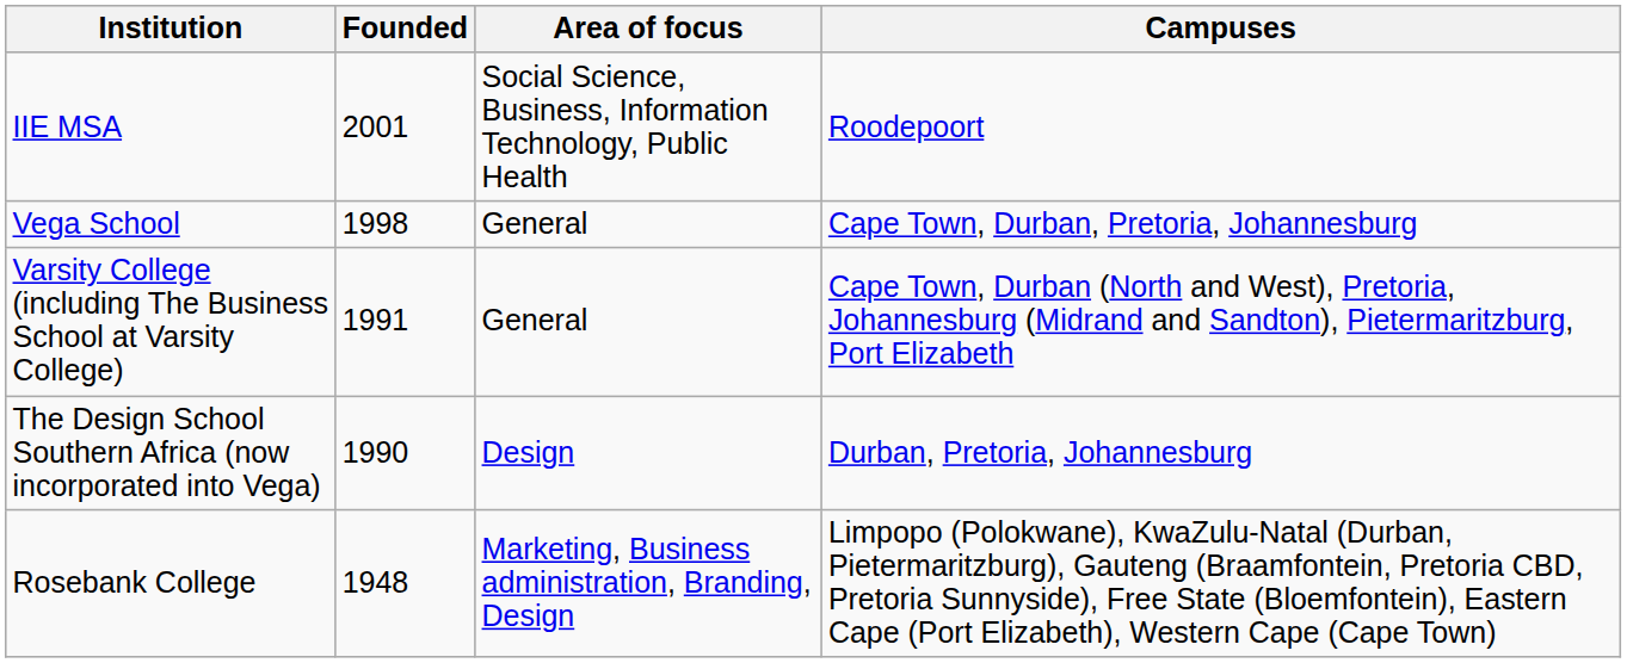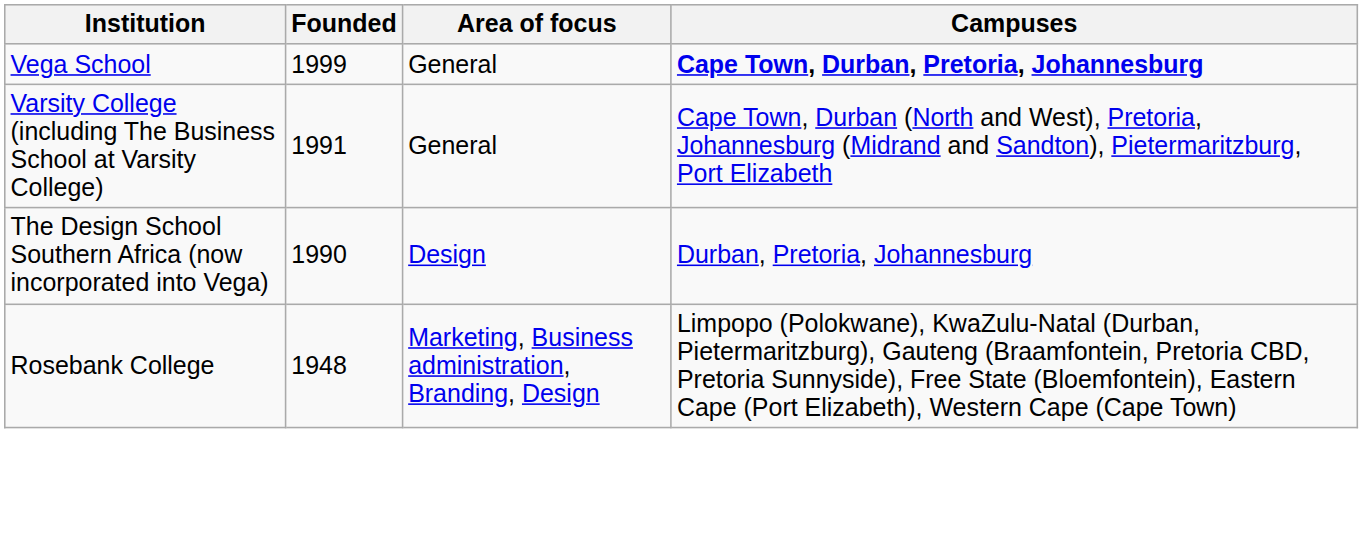- row: IIE MSA | 2001 | Social Science, Business, Information Technology, Public Health | Roodepoort
Vega School | Founded: 1998 -> 1999
Vega School | Campuses: normal -> bold
